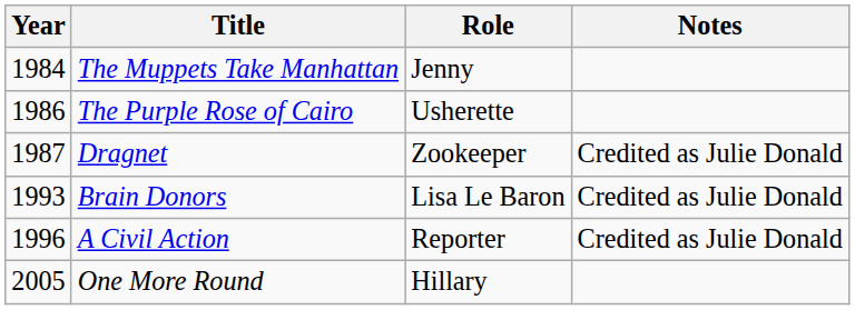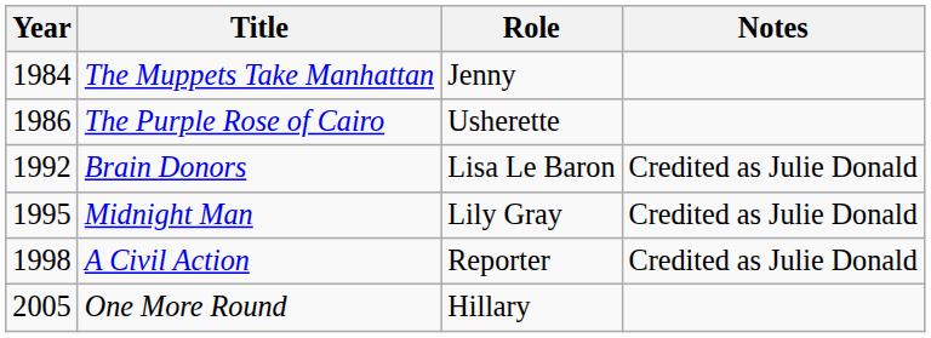- row: 1987 | Dragnet | Zookeeper | Credited as Julie Donald
Brain Donors | Year: 1993 -> 1992
+ row: 1995 | Midnight Man | Lily Gray | Credited as Julie Donald
A Civil Action | Year: 1996 -> 1998
